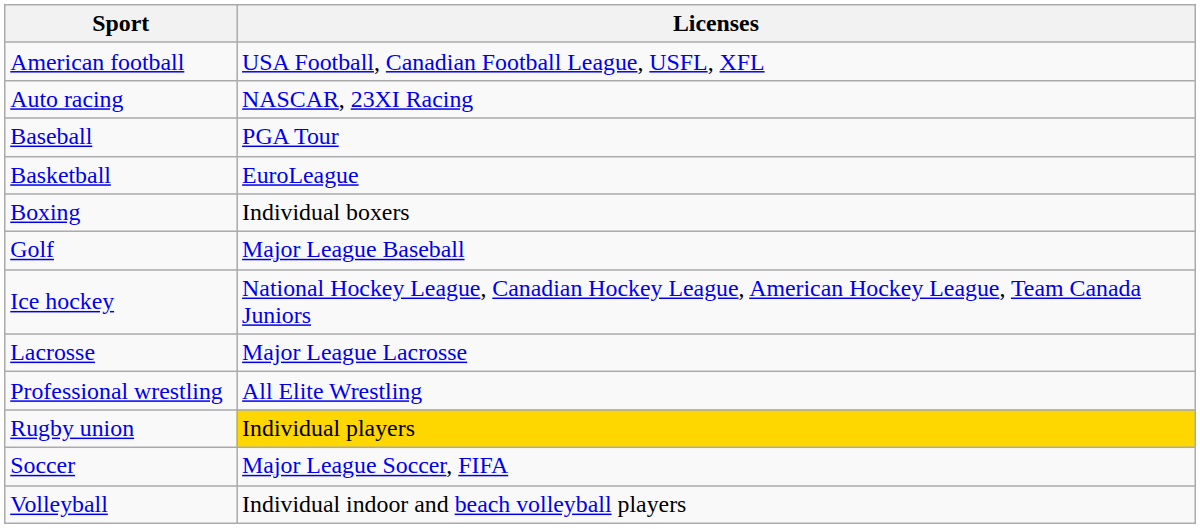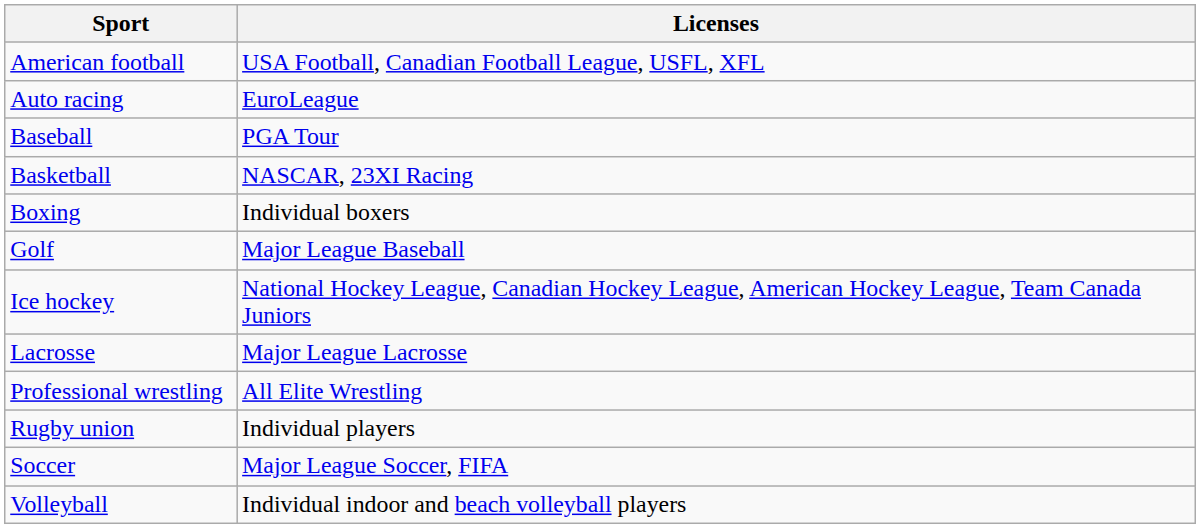Auto racing | Licenses: NASCAR, 23XI Racing -> EuroLeague
Basketball | Licenses: EuroLeague -> NASCAR, 23XI Racing
Rugby union | Licenses: gold background -> no background
